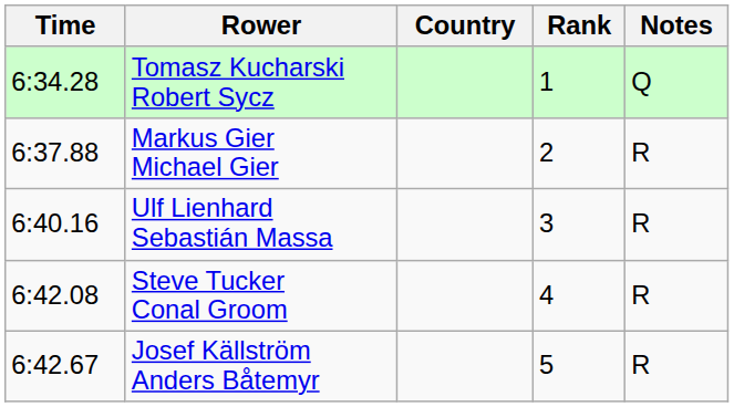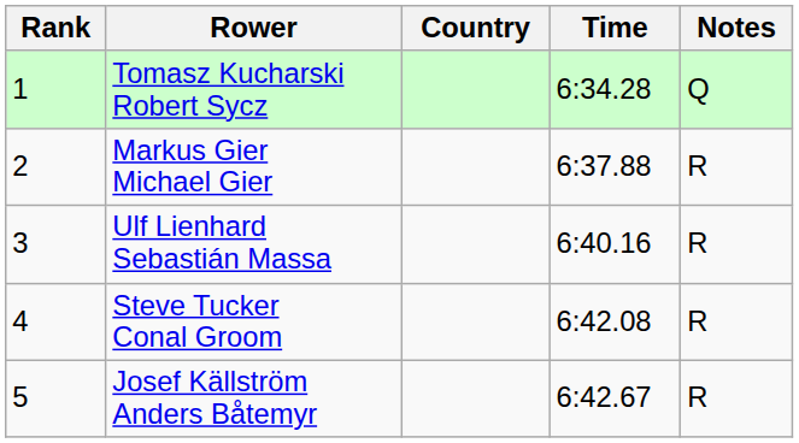columns swapped: Rank <-> Time
